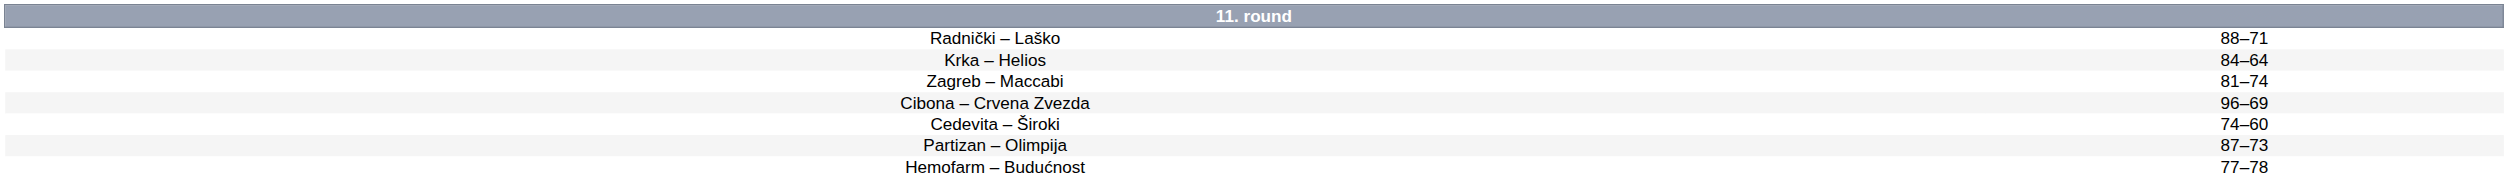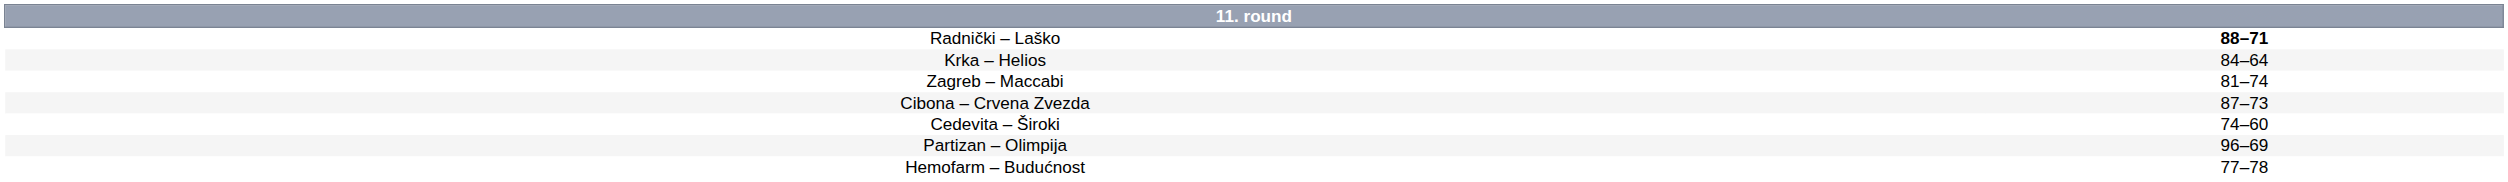Radnički – Laško | column 2: normal -> bold
Cibona – Crvena Zvezda | column 2: 96–69 -> 87–73
Partizan – Olimpija | column 2: 87–73 -> 96–69
